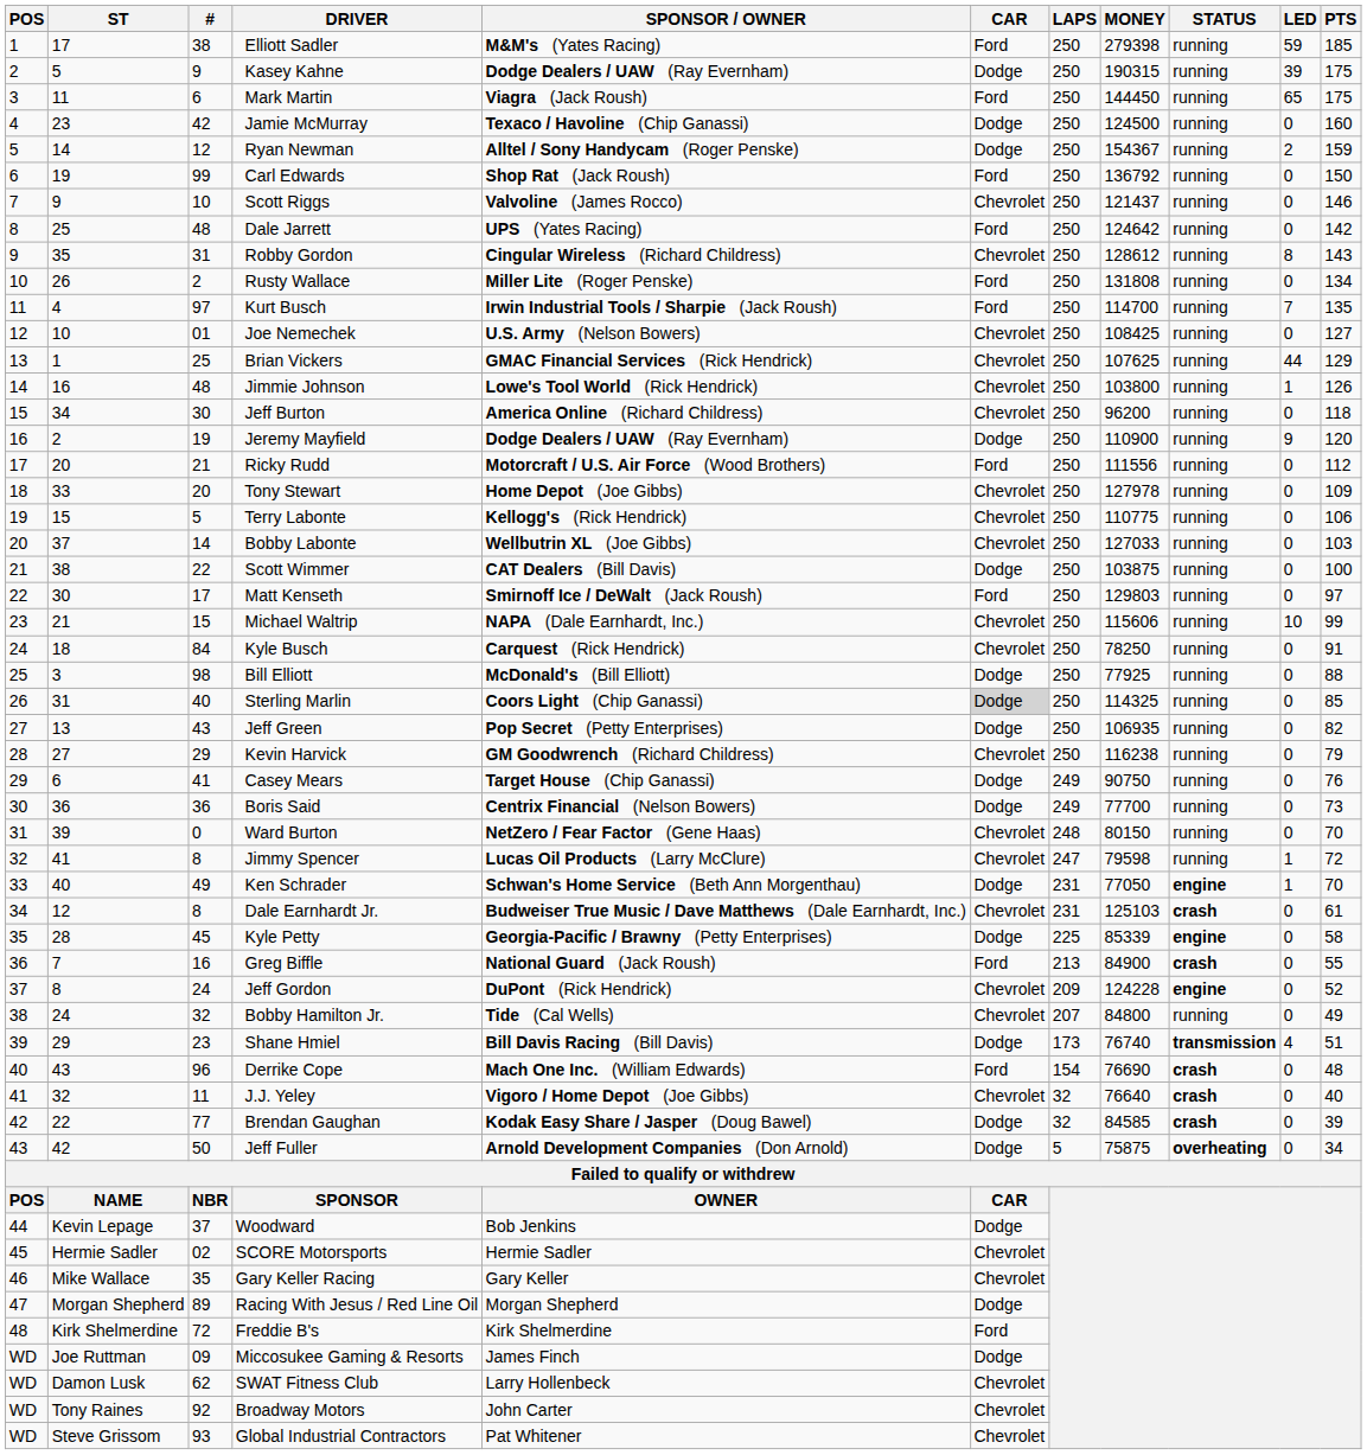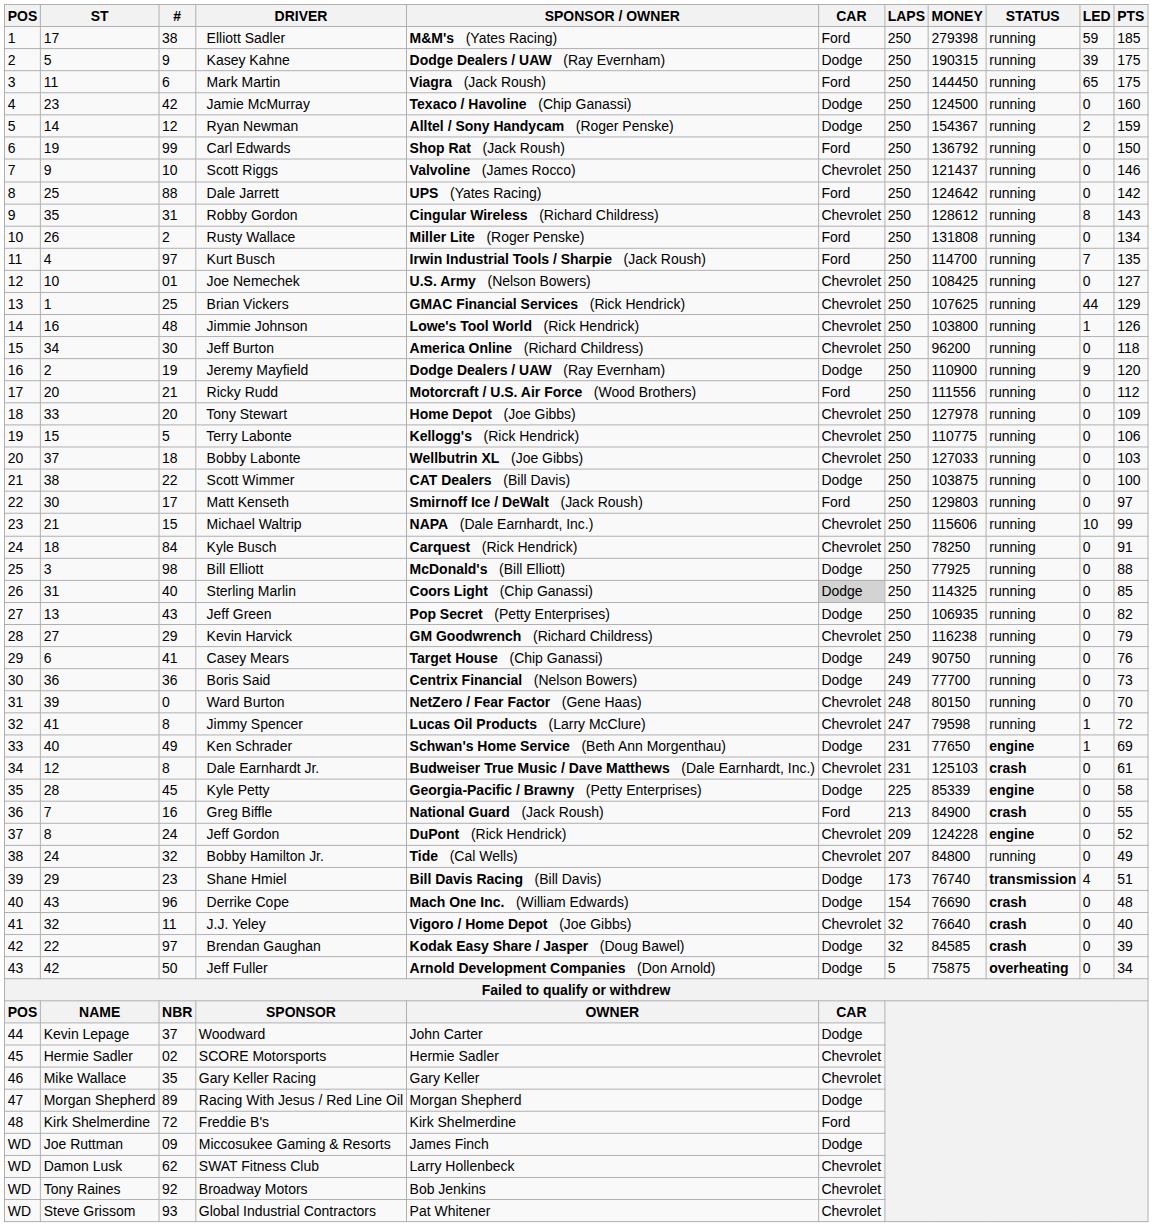Dale Jarrett | #: 48 -> 88
Bobby Labonte | #: 14 -> 18
Ken Schrader | MONEY: 77050 -> 77650
Ken Schrader | PTS: 70 -> 69
Derrike Cope | CAR: Ford -> Dodge
Brendan Gaughan | #: 77 -> 97
Woodward | SPONSOR / OWNER: Bob Jenkins -> John Carter
Broadway Motors | SPONSOR / OWNER: John Carter -> Bob Jenkins
